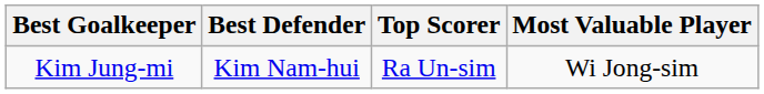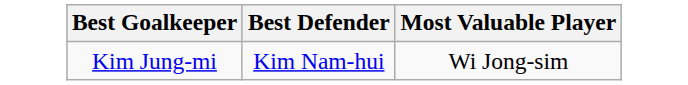- column: Top Scorer | Ra Un-sim
